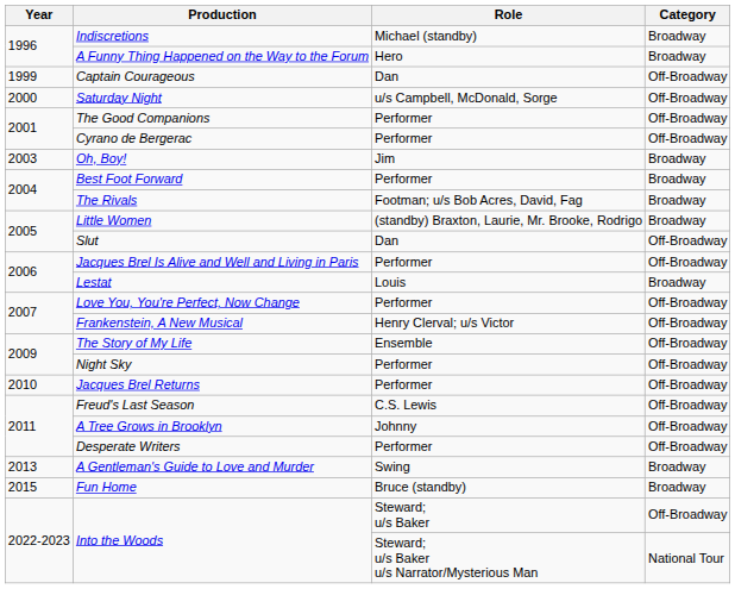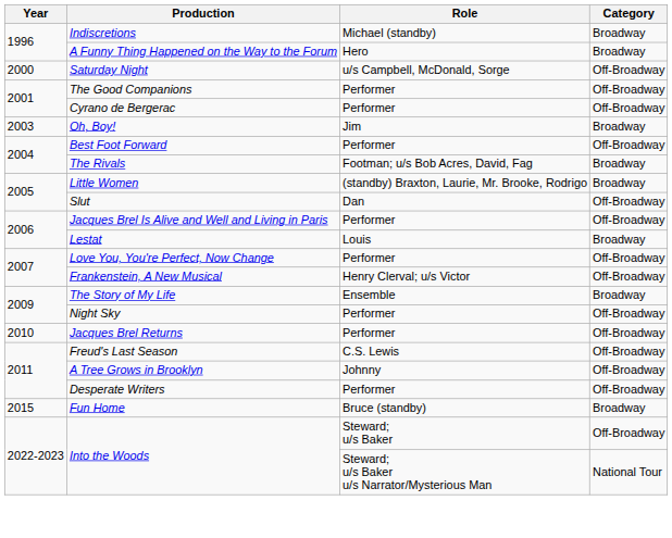- row: 1999 | Captain Courageous | Dan | Off-Broadway
Best Foot Forward | Category: Broadway -> Off-Broadway
The Story of My Life | Category: Off-Broadway -> Broadway
- row: 2013 | A Gentleman's Guide to Love and Murder | Swing | Broadway
